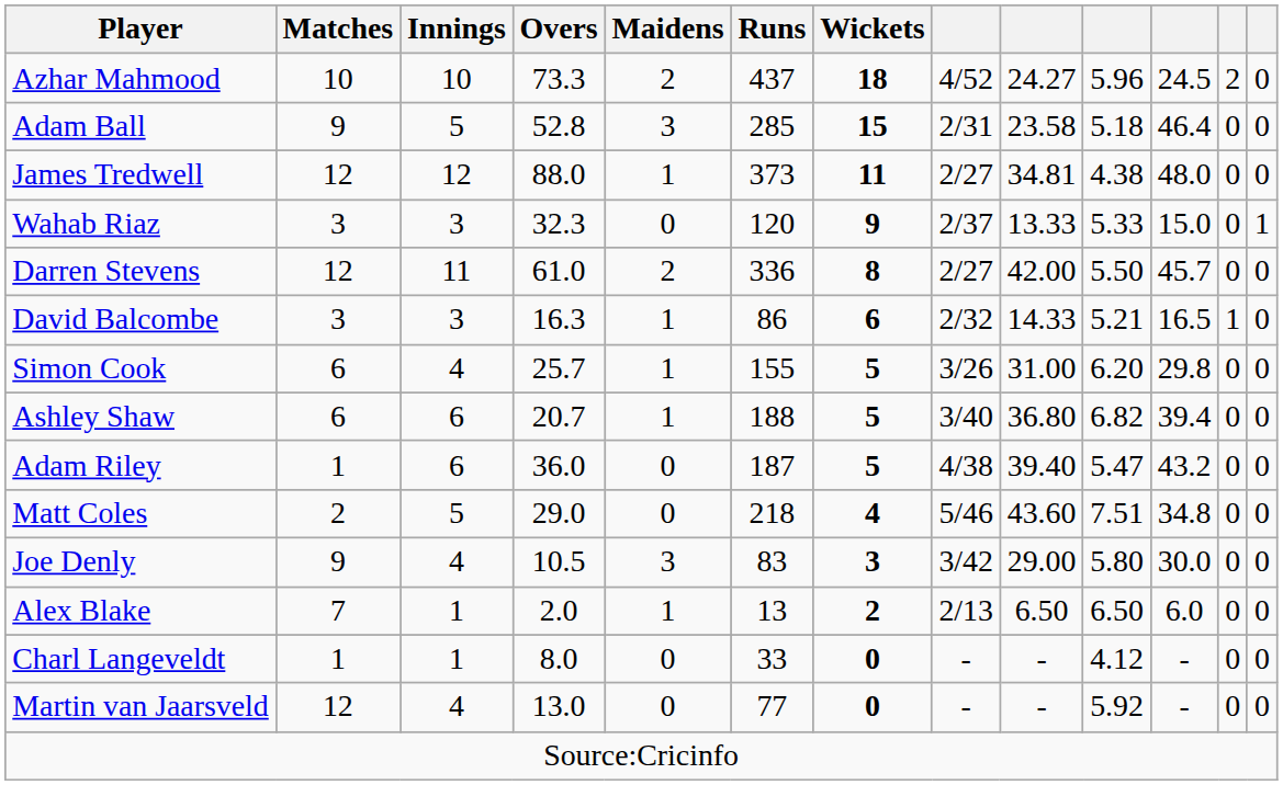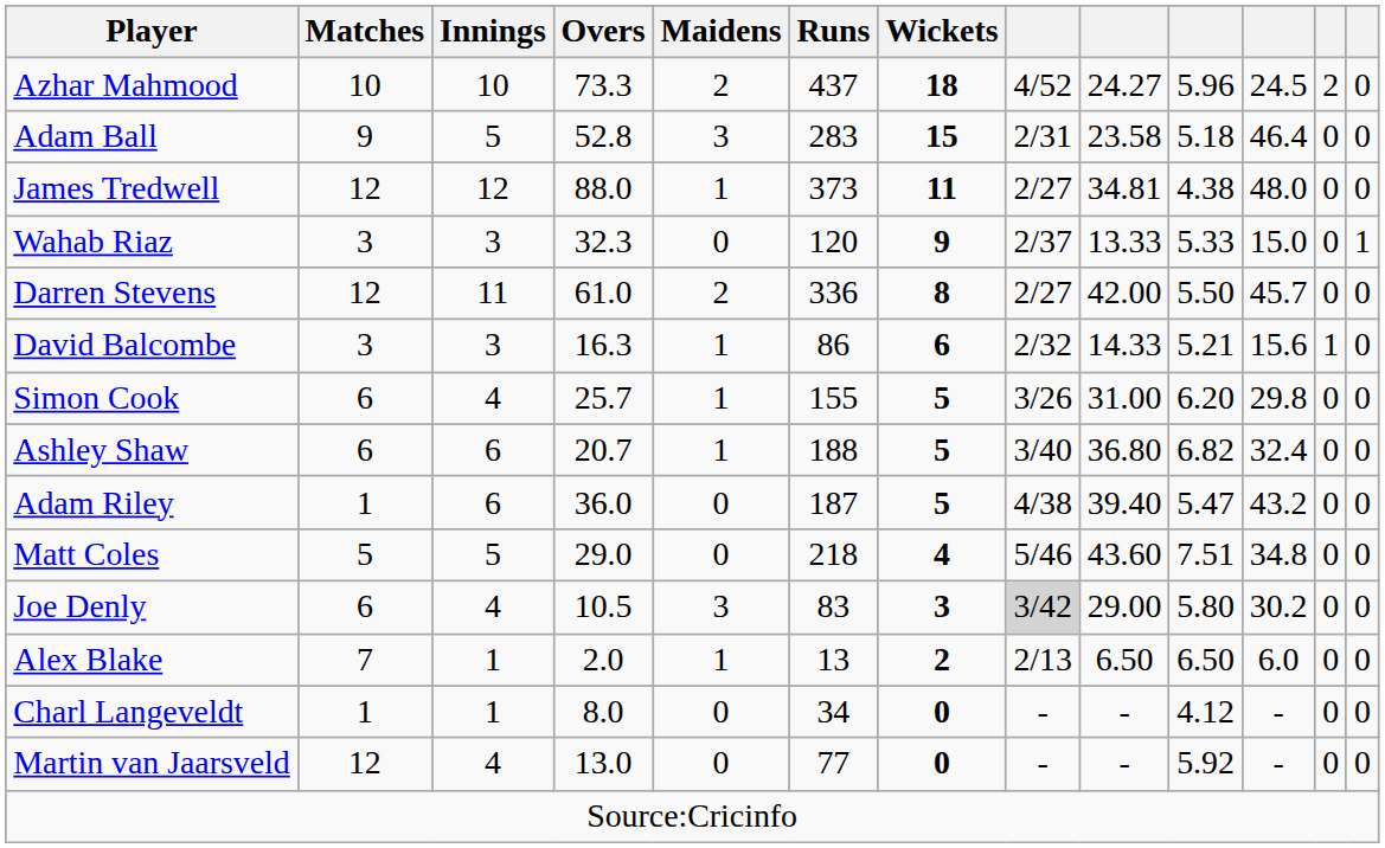Adam Ball | Runs: 285 -> 283
David Balcombe | column 11: 16.5 -> 15.6
Ashley Shaw | column 11: 39.4 -> 32.4
Matt Coles | Matches: 2 -> 5
Joe Denly | Matches: 9 -> 6
Joe Denly | column 8: no background -> lightgrey background
Joe Denly | column 11: 30.0 -> 30.2
Charl Langeveldt | Runs: 33 -> 34
